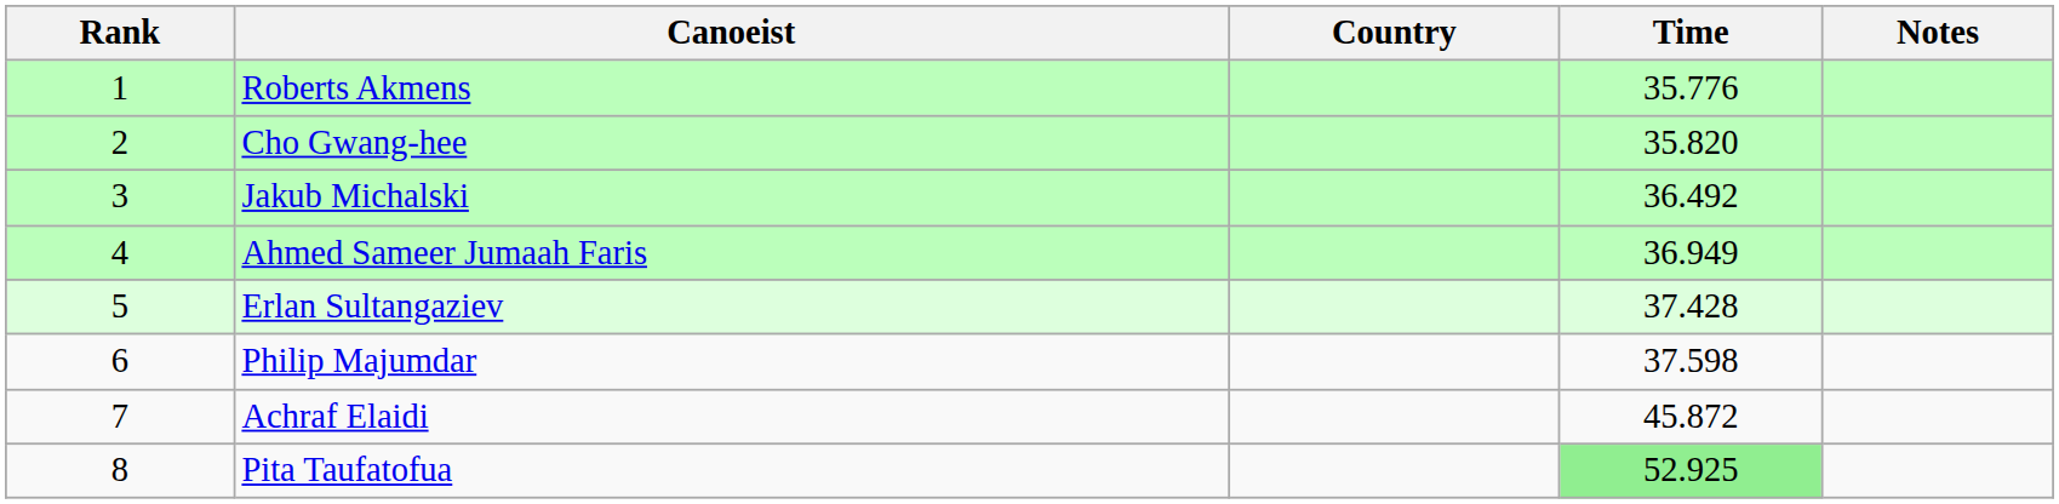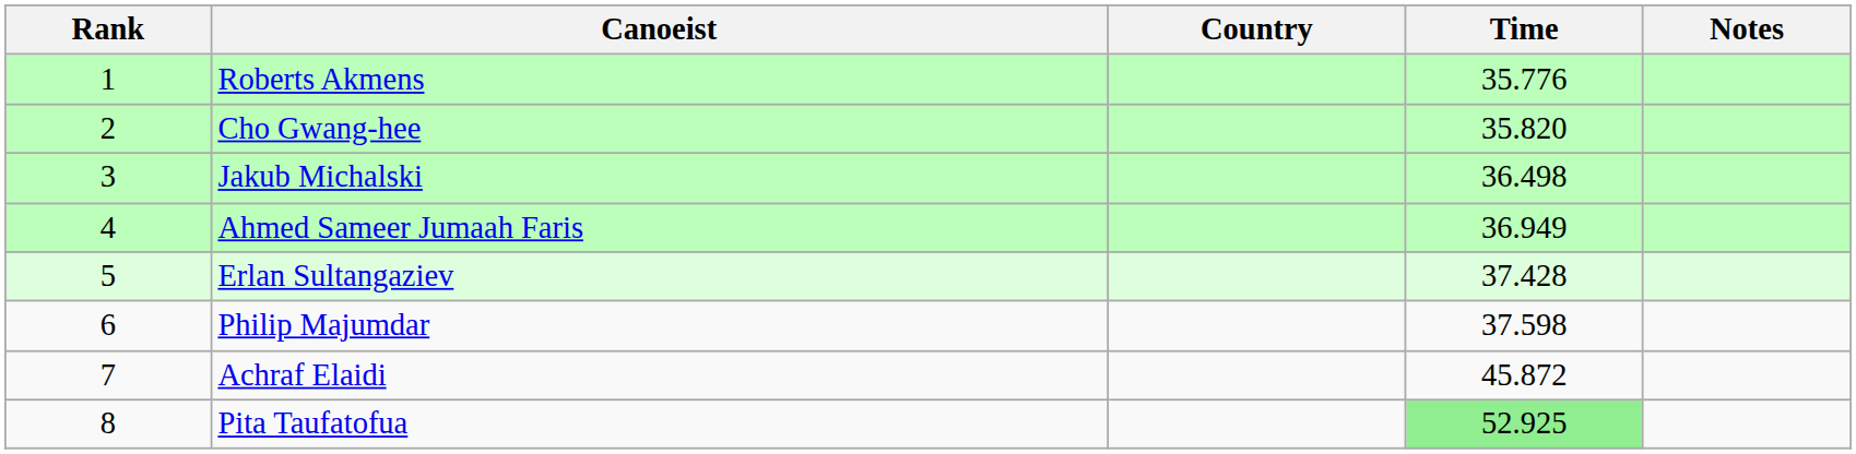Jakub Michalski | Time: 36.492 -> 36.498
